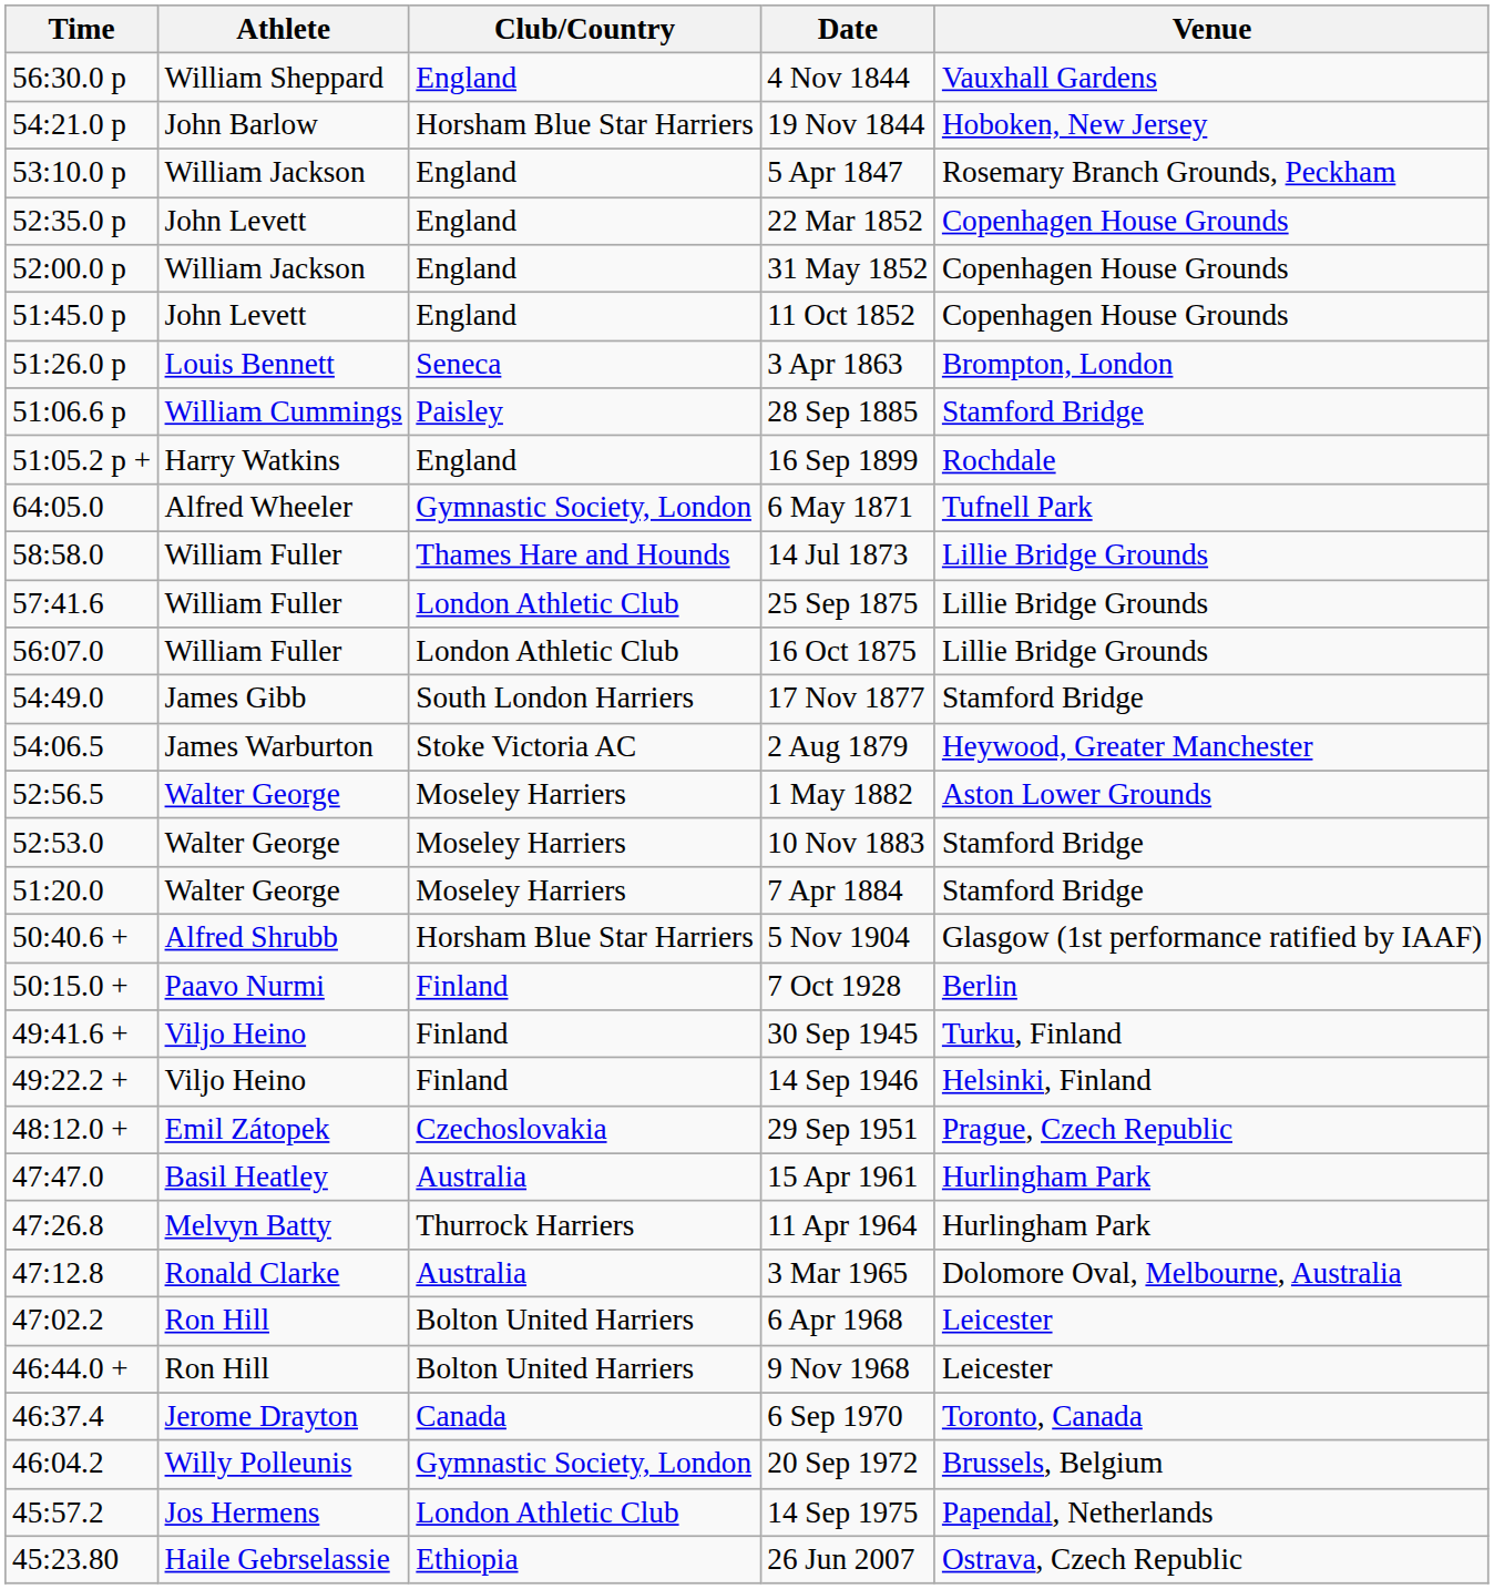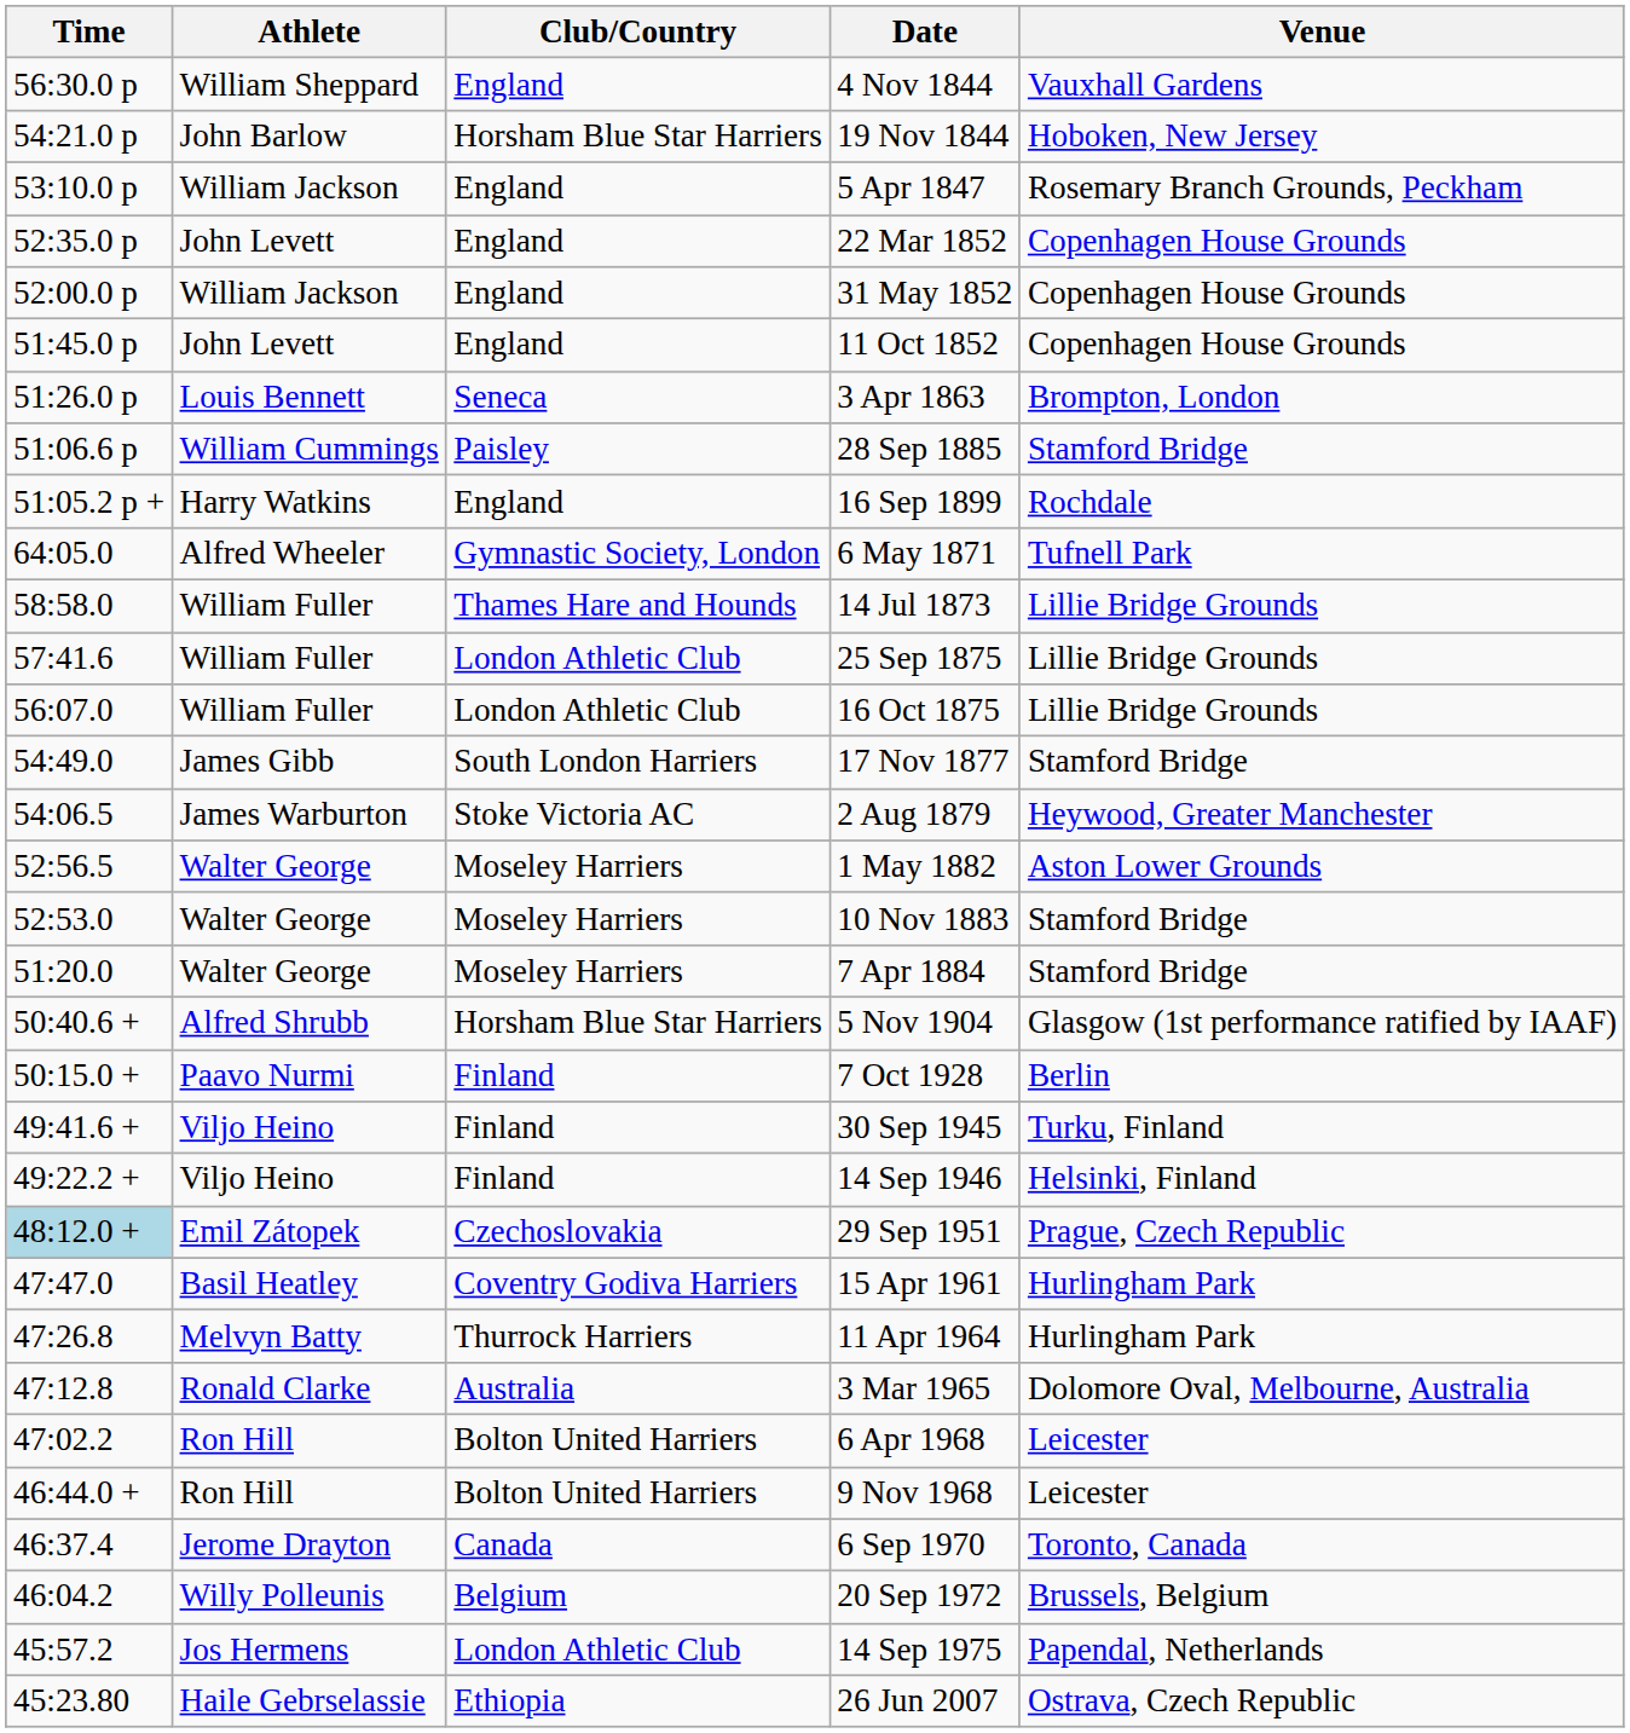29 Sep 1951 | Time: no background -> lightblue background
15 Apr 1961 | Club/Country: Australia -> Coventry Godiva Harriers
20 Sep 1972 | Club/Country: Gymnastic Society, London -> Belgium
